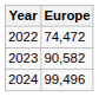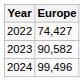2022 | Europe: 74,472 -> 74,427
